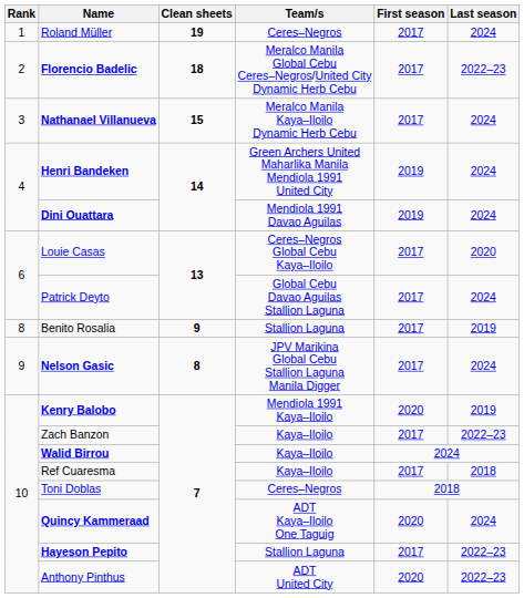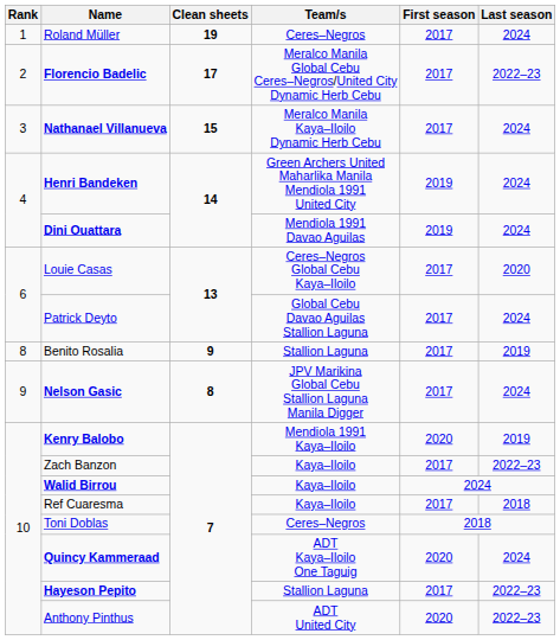Florencio Badelic | Clean sheets: 18 -> 17
